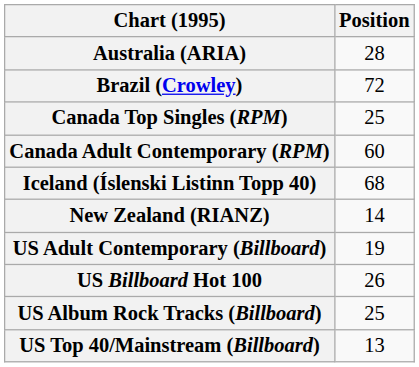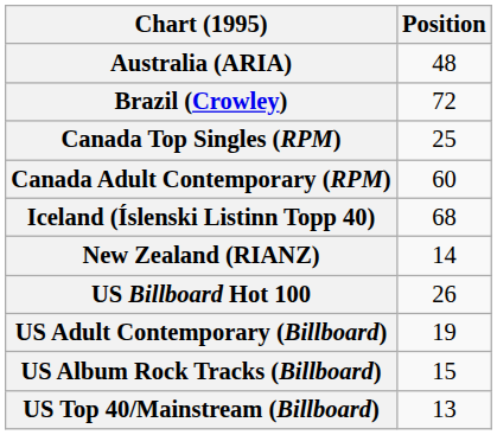Australia (ARIA) | Position: 28 -> 48
rows swapped: US Billboard Hot 100 <-> US Adult Contemporary (Billboard)
US Album Rock Tracks (Billboard) | Position: 25 -> 15
